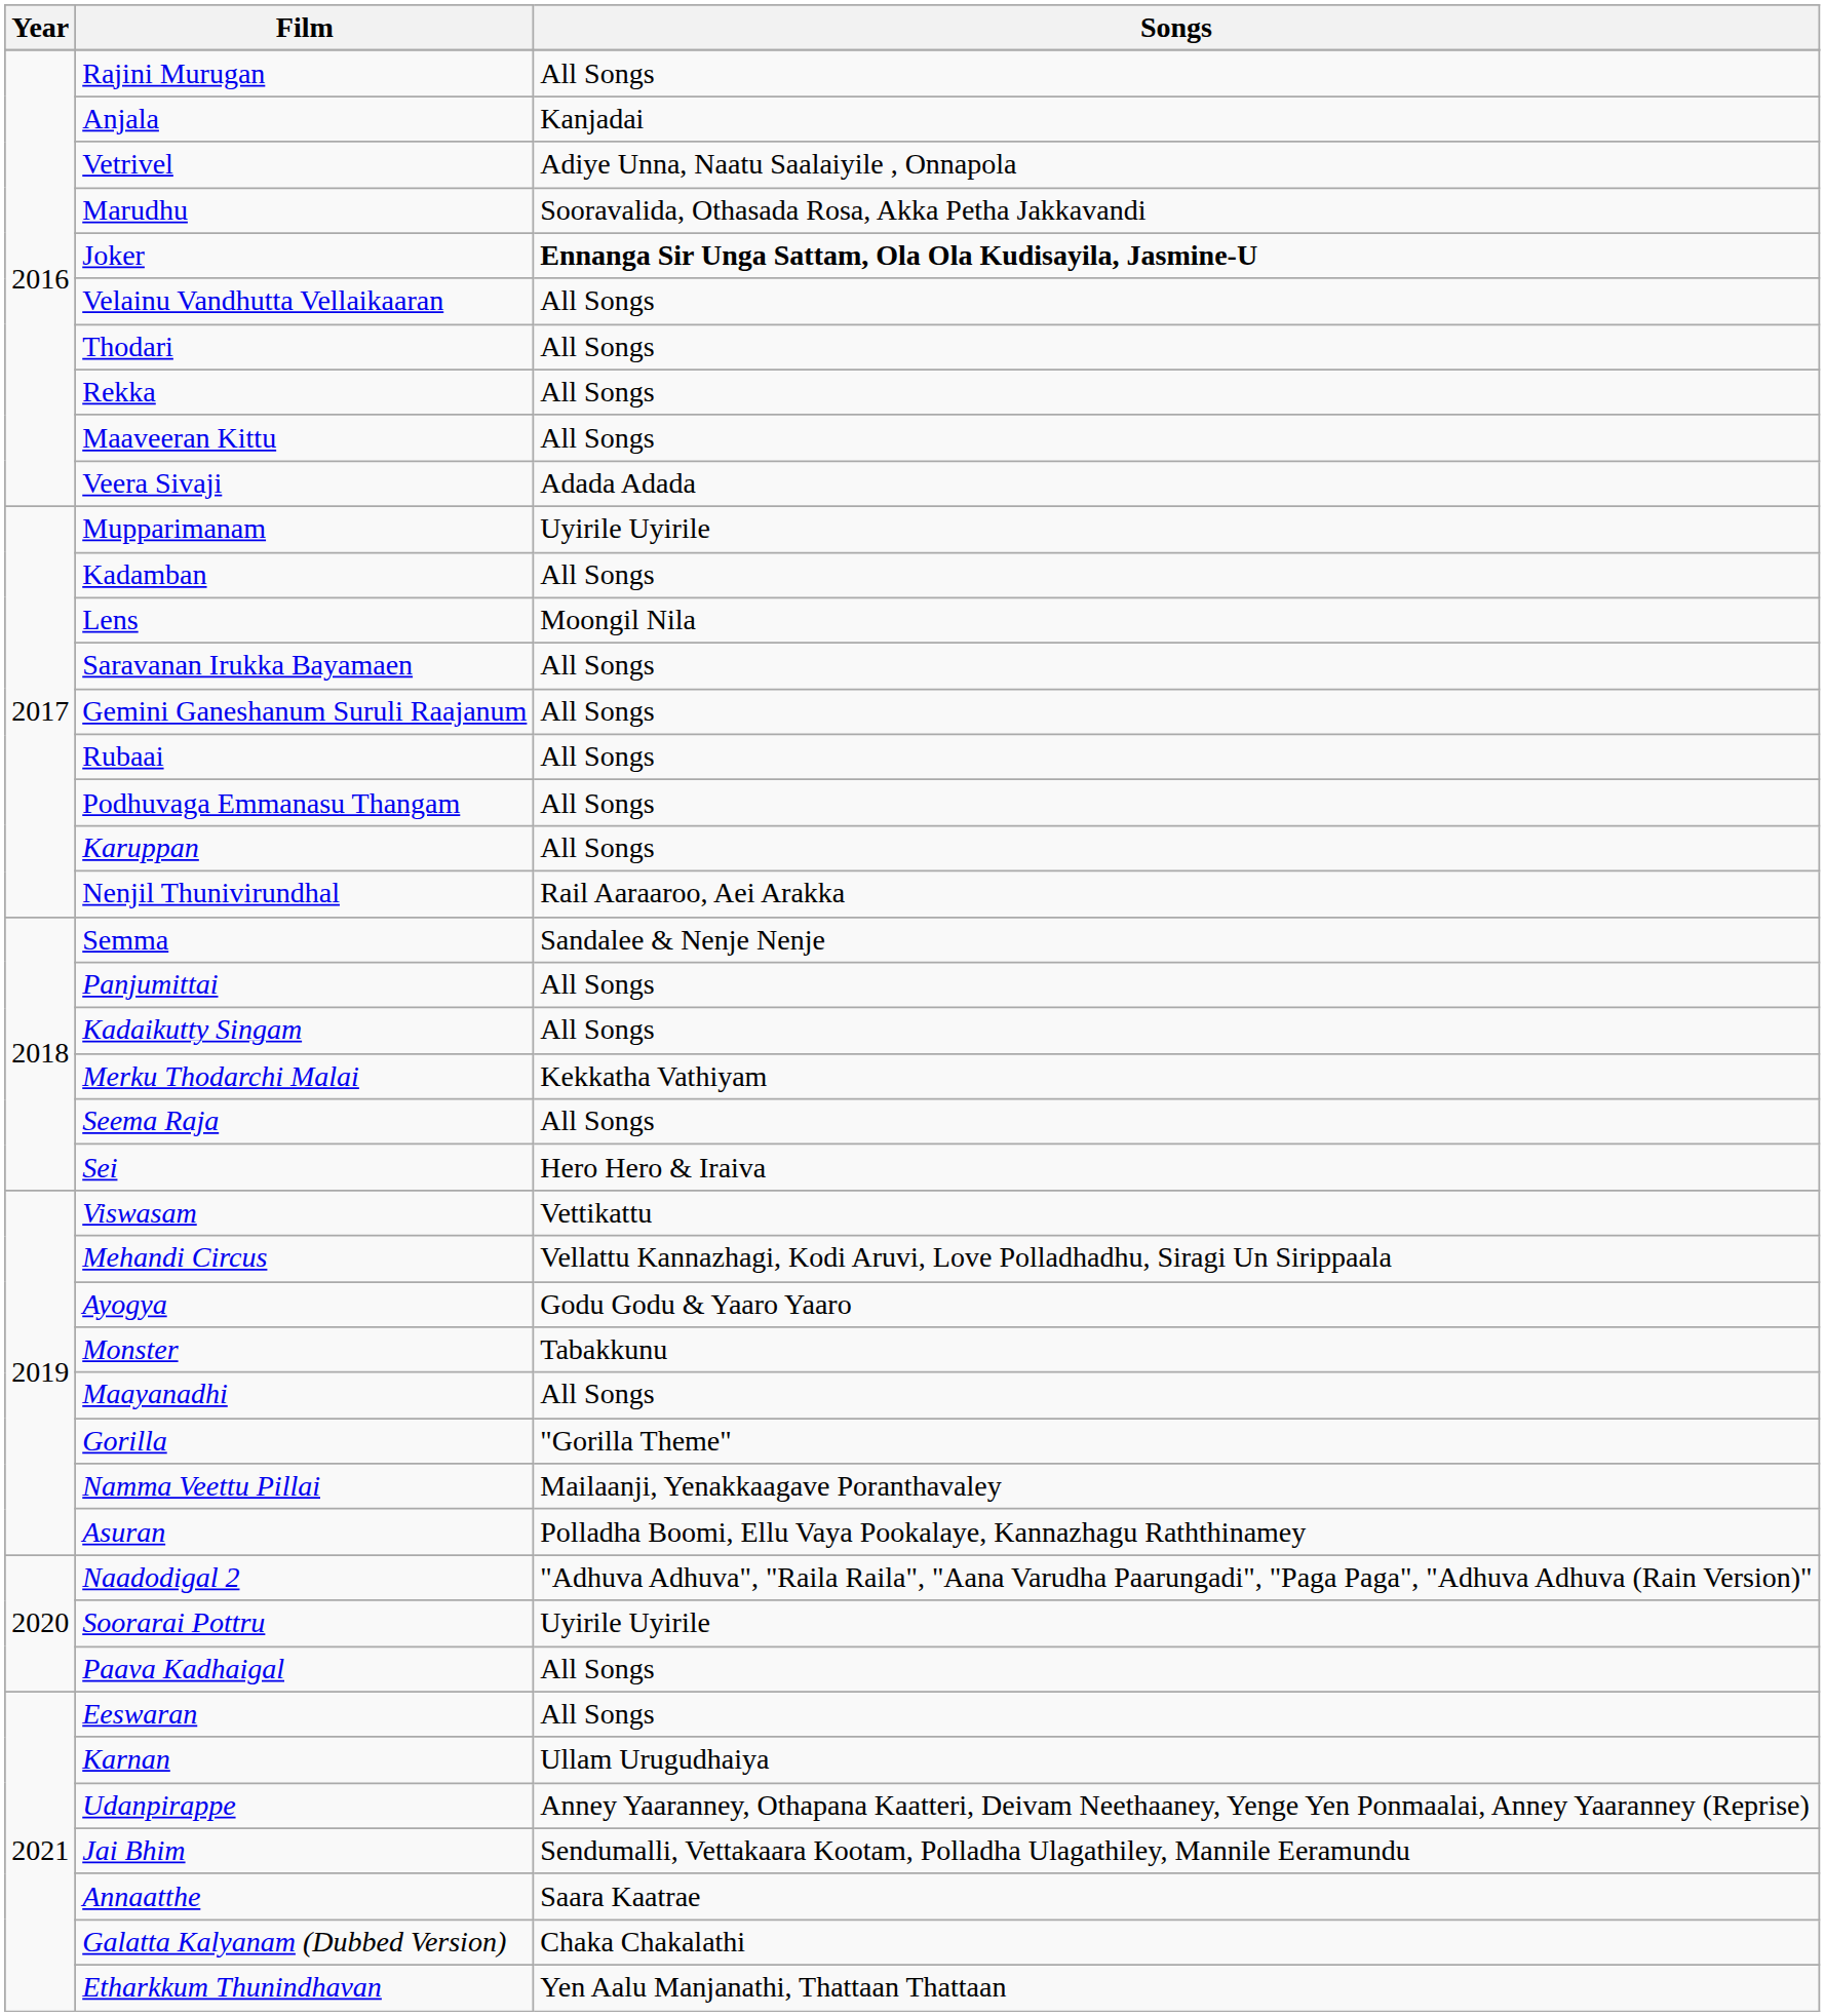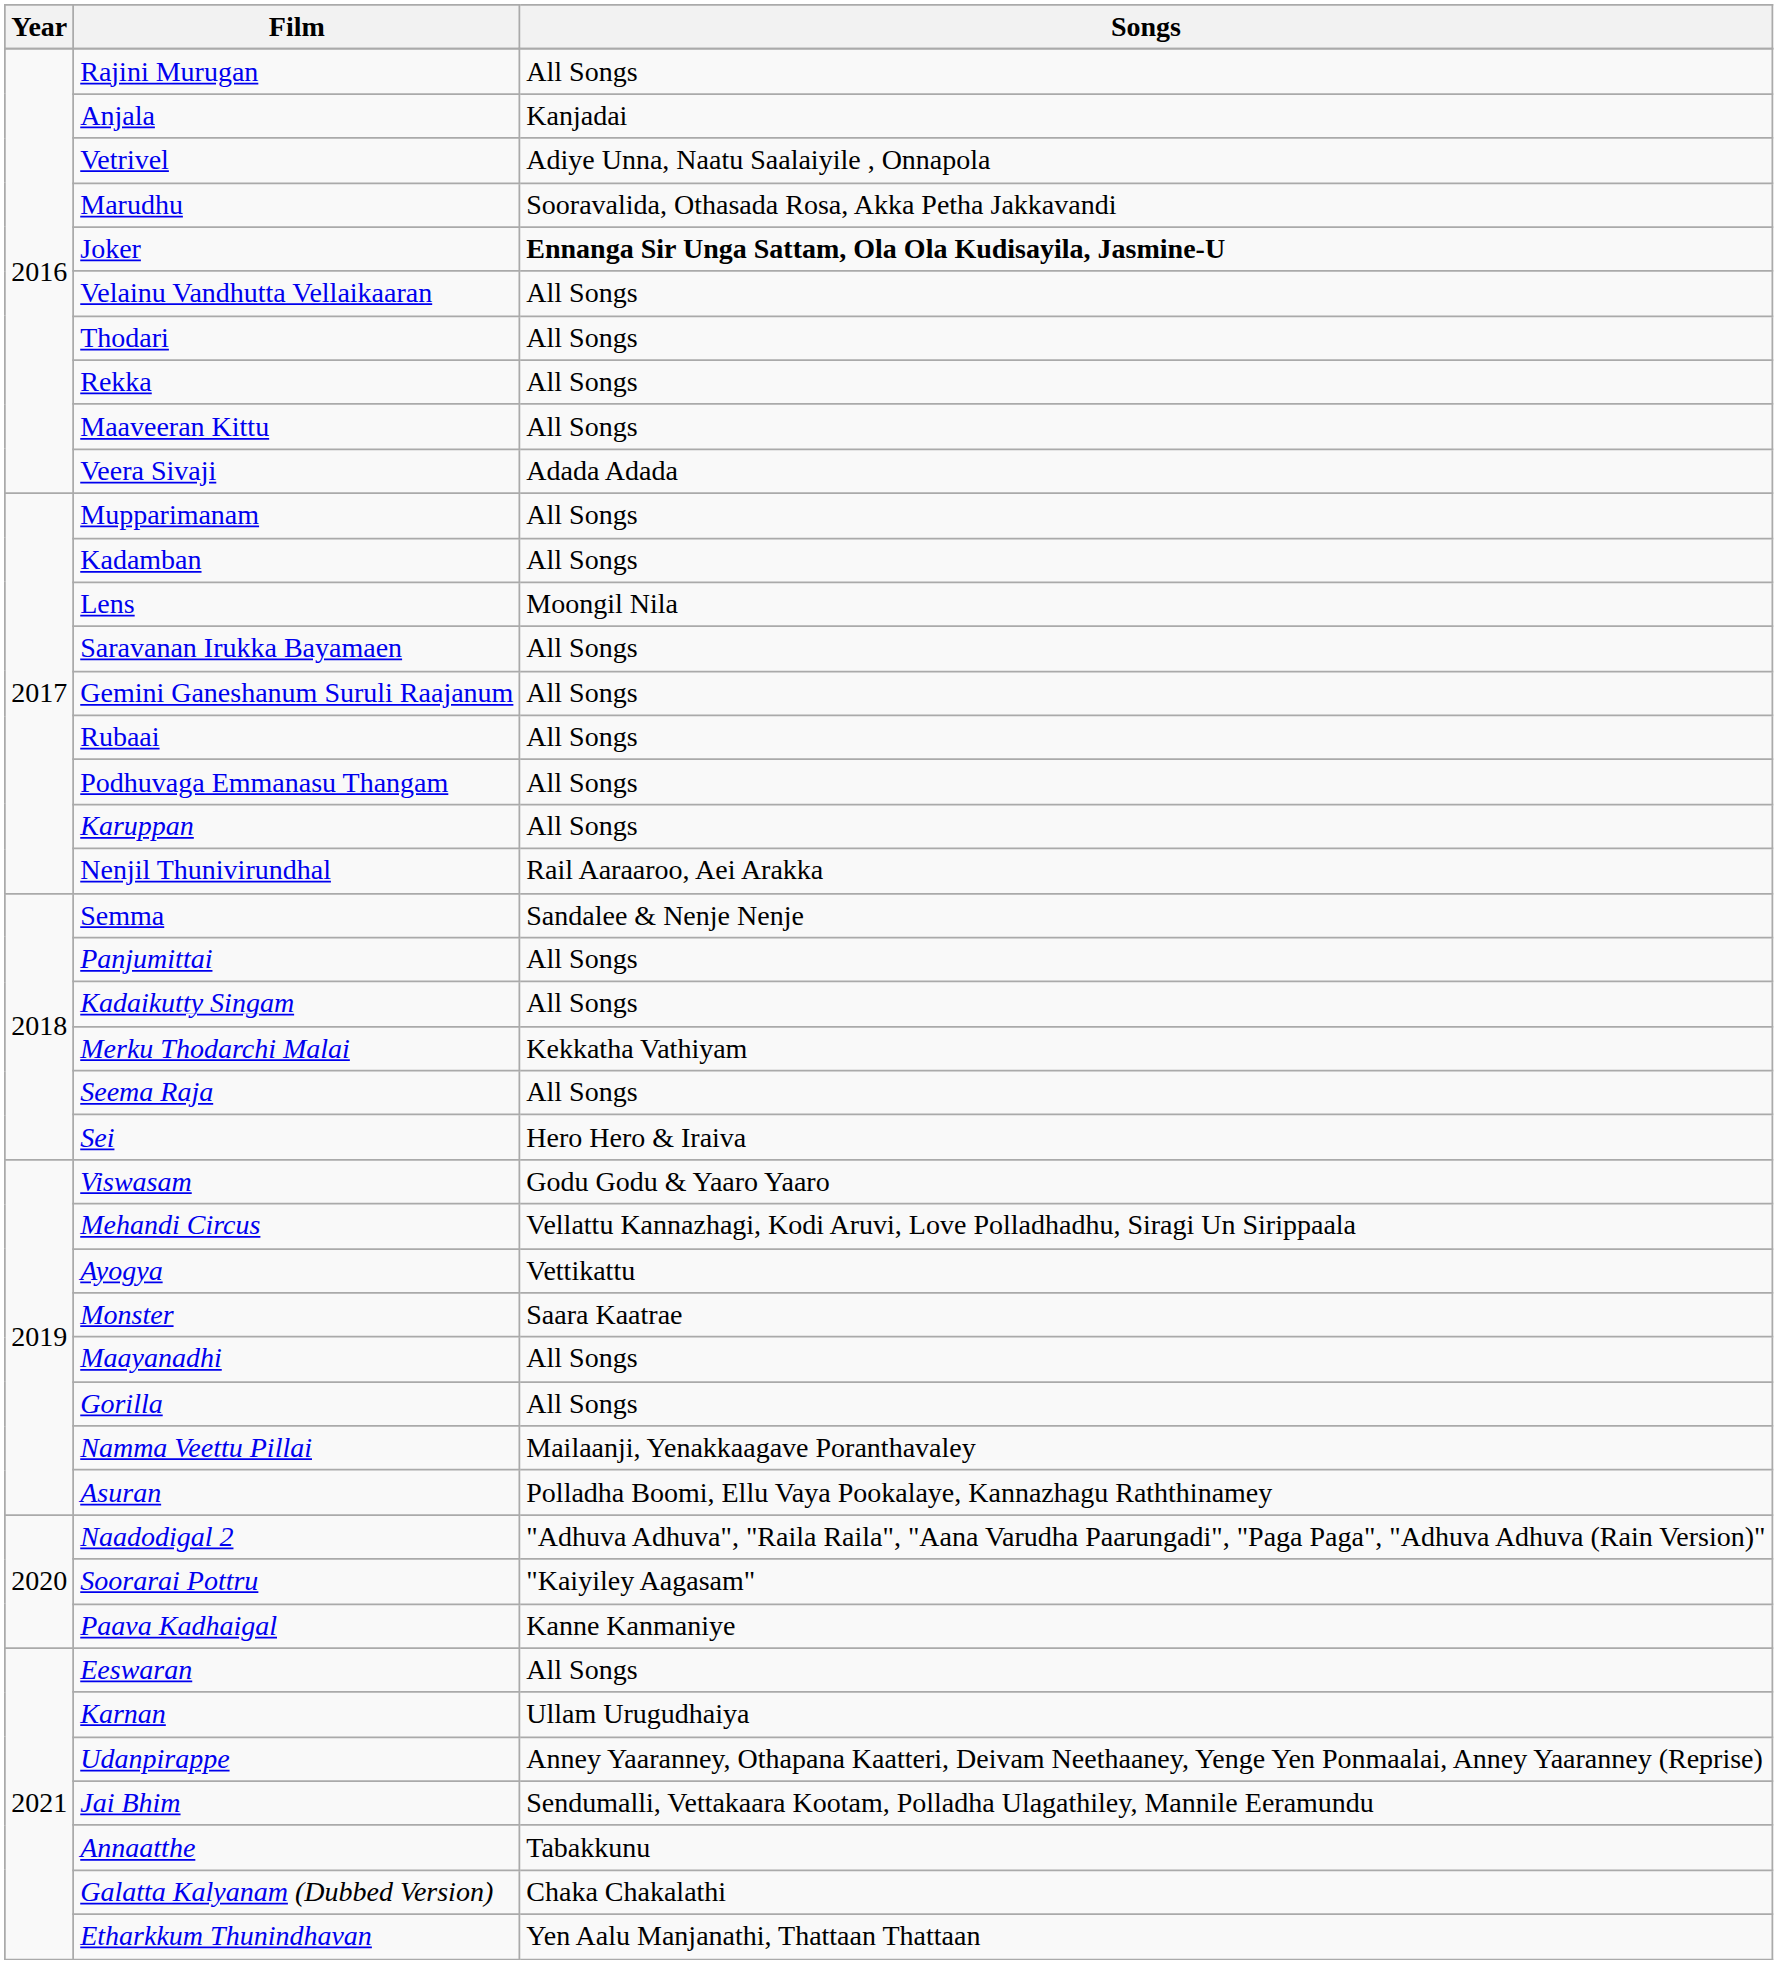Mupparimanam | Songs: Uyirile Uyirile -> All Songs
Viswasam | Songs: Vettikattu -> Godu Godu & Yaaro Yaaro
Ayogya | Songs: Godu Godu & Yaaro Yaaro -> Vettikattu
Monster | Songs: Tabakkunu -> Saara Kaatrae
Gorilla | Songs: "Gorilla Theme" -> All Songs
Soorarai Pottru | Songs: Uyirile Uyirile -> "Kaiyiley Aagasam"
Paava Kadhaigal | Songs: All Songs -> Kanne Kanmaniye
Annaatthe | Songs: Saara Kaatrae -> Tabakkunu
